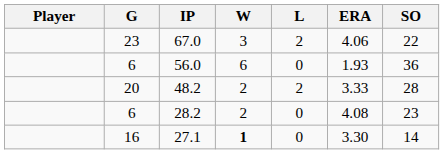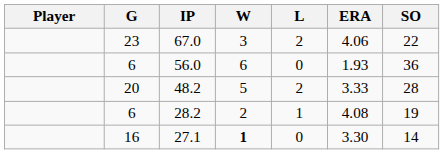48.2 | W: 2 -> 5
28.2 | L: 0 -> 1
28.2 | SO: 23 -> 19
